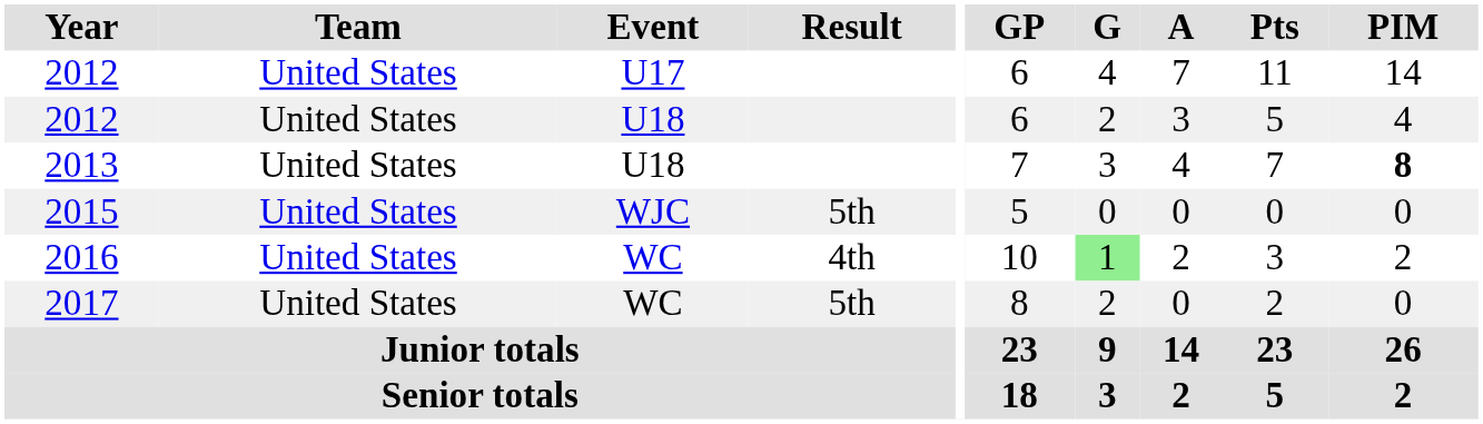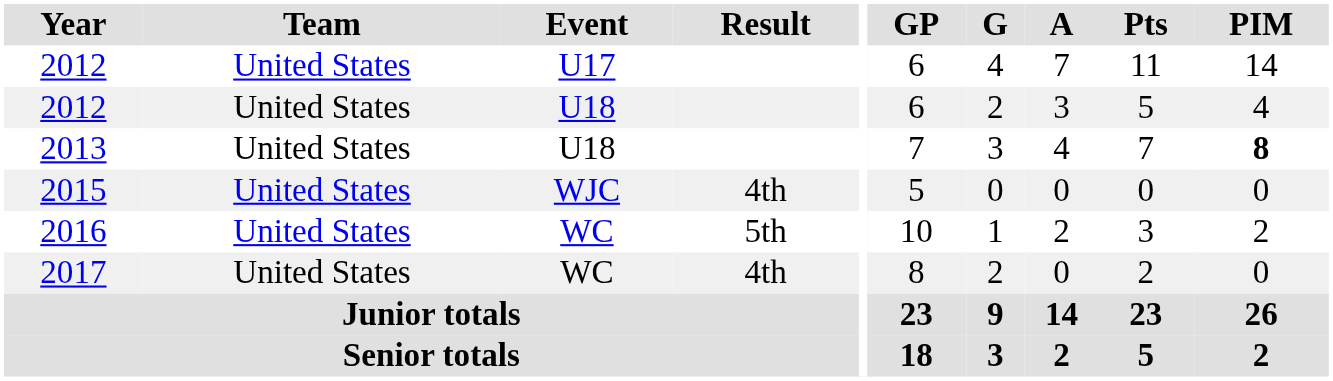2015 | Result: 5th -> 4th
2016 | Result: 4th -> 5th
2016 | G: lightgreen background -> no background
2017 | Result: 5th -> 4th
